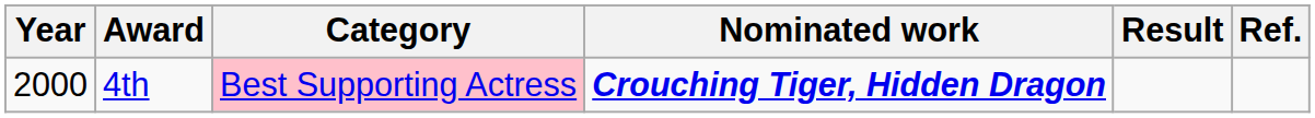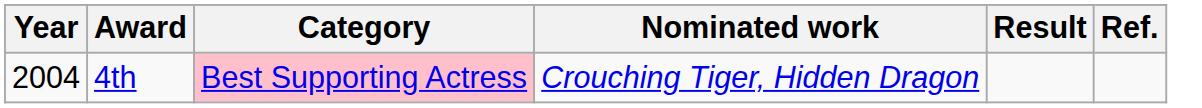4th | Year: 2000 -> 2004
4th | Nominated work: bold -> normal
